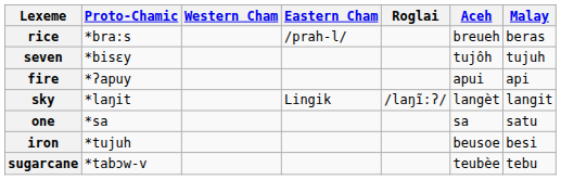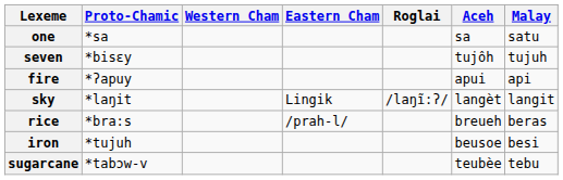rows swapped: one <-> rice
